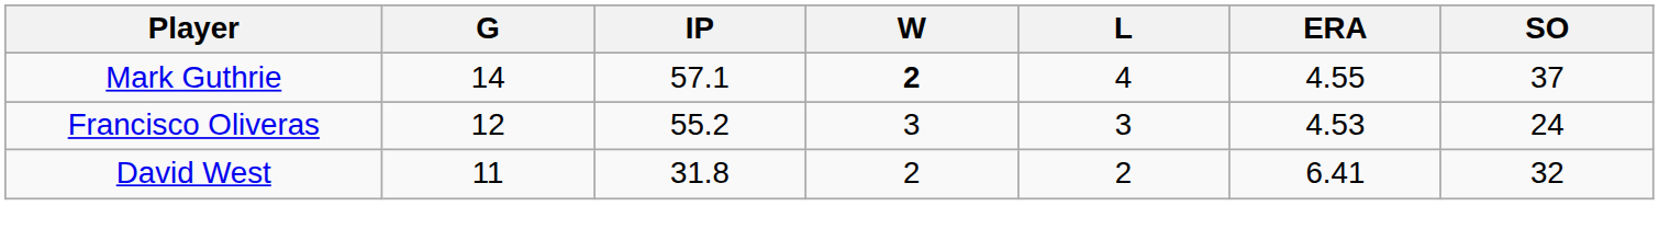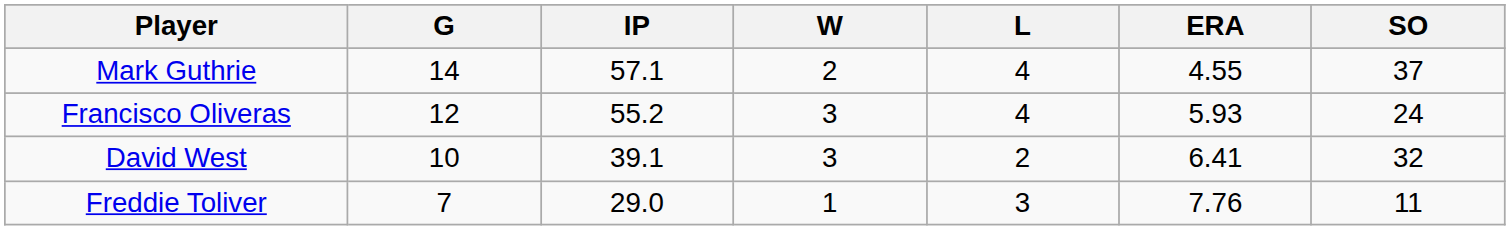Mark Guthrie | W: bold -> normal
Francisco Oliveras | L: 3 -> 4
Francisco Oliveras | ERA: 4.53 -> 5.93
David West | G: 11 -> 10
David West | IP: 31.8 -> 39.1
David West | W: 2 -> 3
+ row: Freddie Toliver | 7 | 29.0 | 1 | 3 | 7.76 | 11
